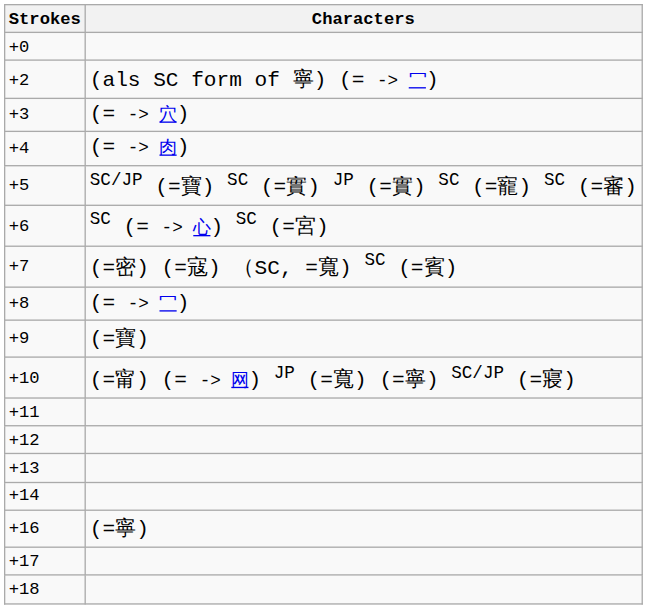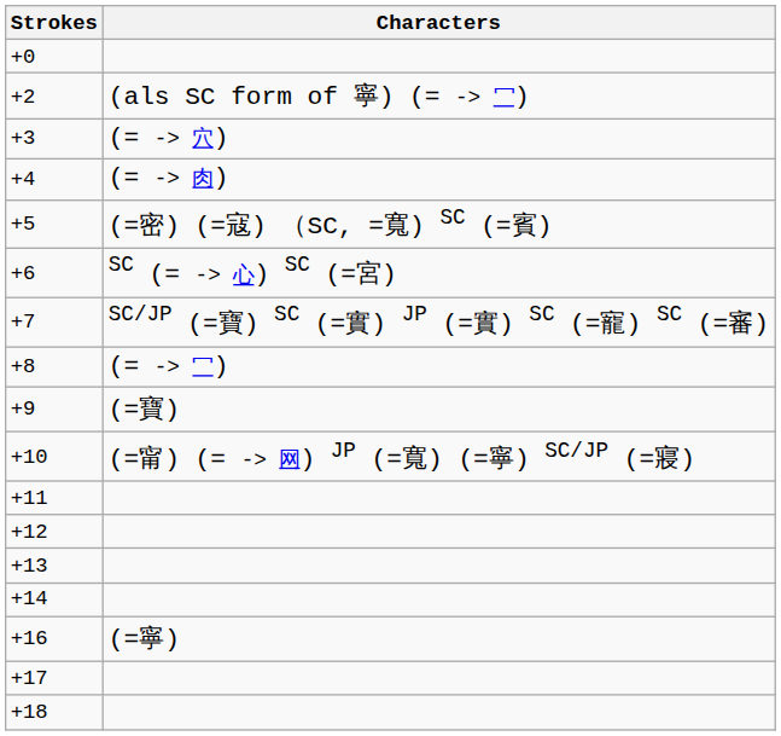+5 | Characters: SC/JP (=寶) SC (=實) JP (=實) SC (=寵) SC (=審) -> (=密) (=寇) （SC, =寬) SC (=賓)
+7 | Characters: (=密) (=寇) （SC, =寬) SC (=賓) -> SC/JP (=寶) SC (=實) JP (=實) SC (=寵) SC (=審)
